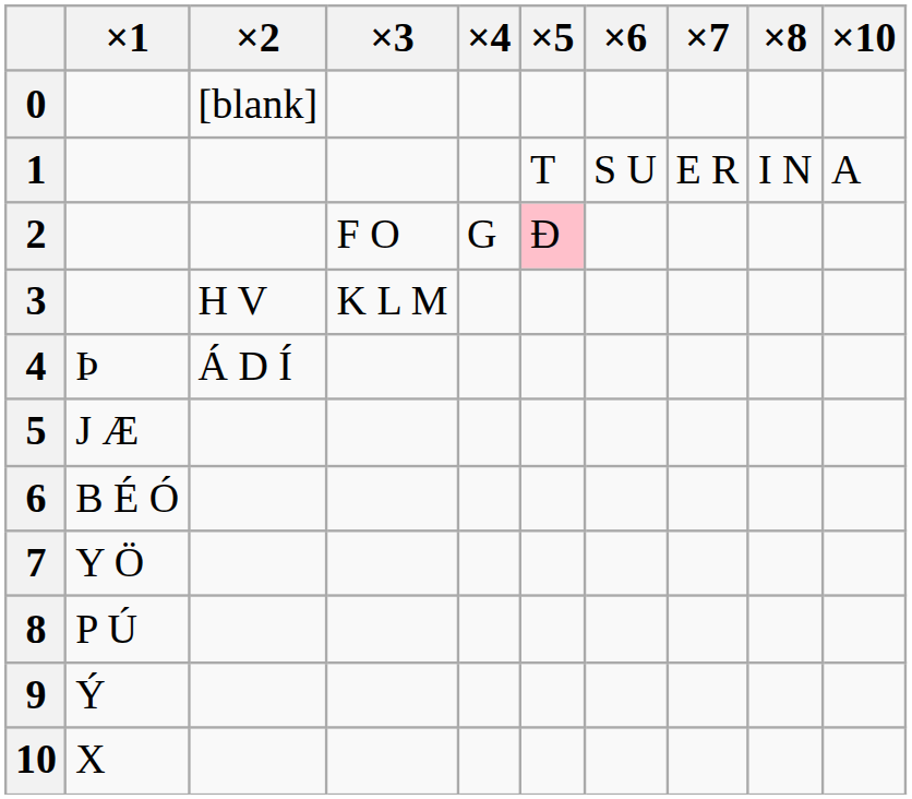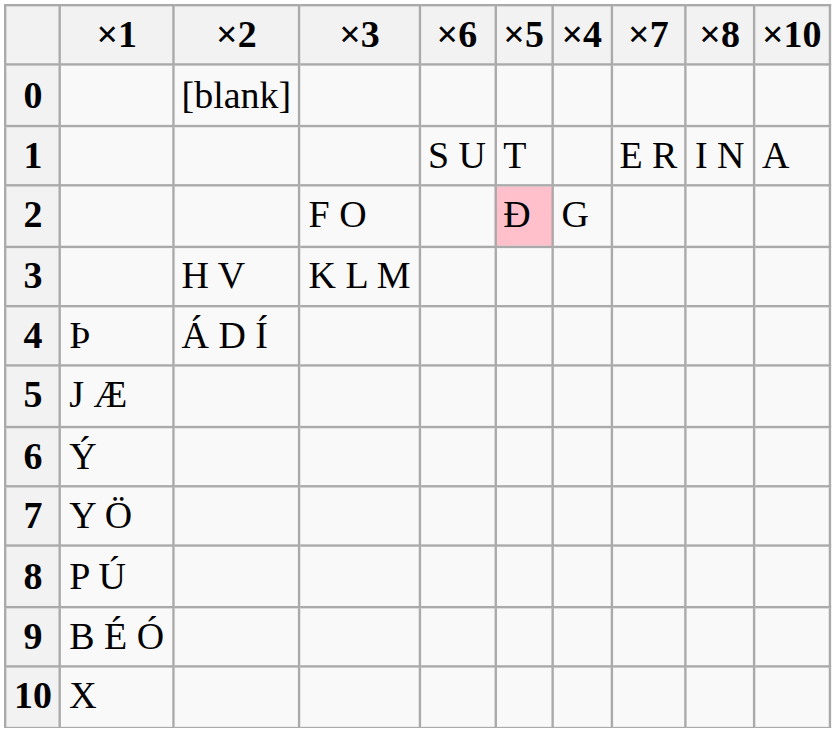columns swapped: ×4 <-> ×6
6 | ×1: B É Ó -> Ý
9 | ×1: Ý -> B É Ó
